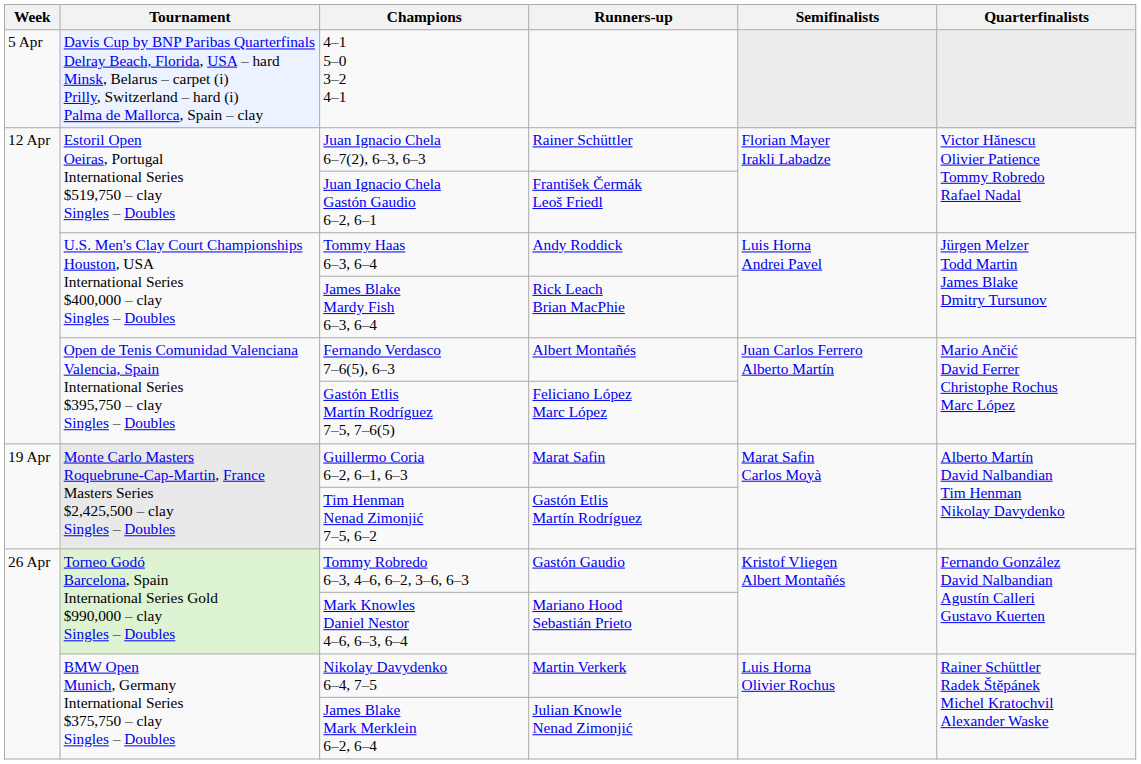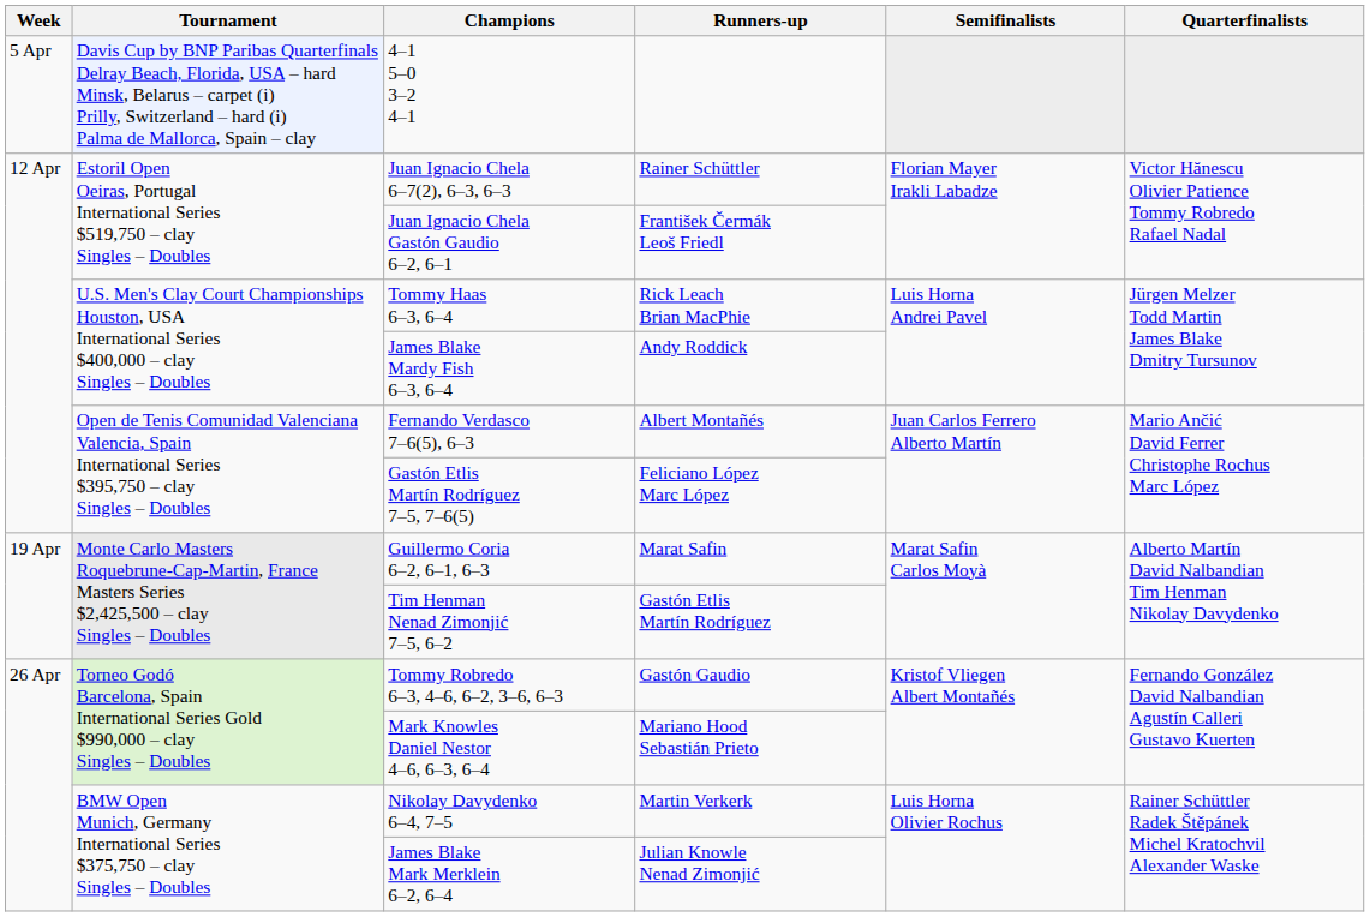Tommy Haas 6–3, 6–4 | Runners-up: Andy Roddick -> Rick Leach Brian MacPhie
James Blake Mardy Fish 6–3, 6–4 | Runners-up: Rick Leach Brian MacPhie -> Andy Roddick
